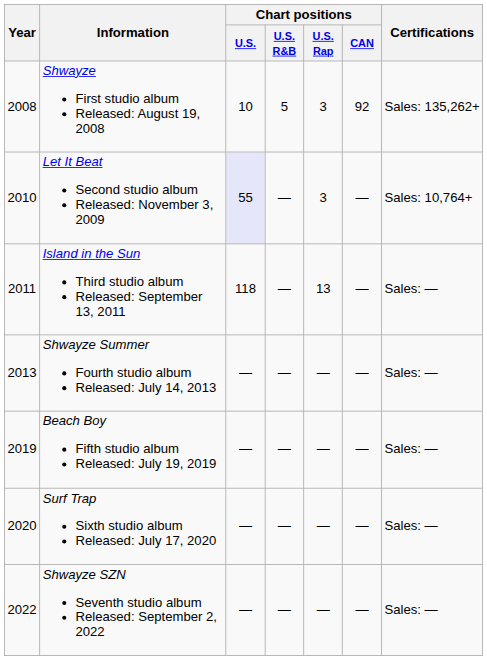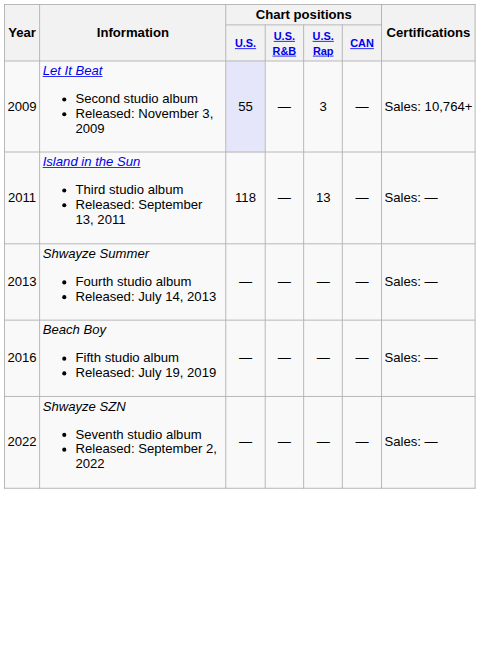- row: 2008 | Shwayze First studio album Released: August 19, 2008 | 10 | 5 | 3 | 92 | Sales: 135,262+
Let It Beat Second studio album Released: November 3, 2009 | Year: 2010 -> 2009
Beach Boy Fifth studio album Released: July 19, 2019 | Year: 2019 -> 2016
- row: 2020 | Surf Trap Sixth studio album Released: July 17, 2020 | — | — | — | — | Sales: —
